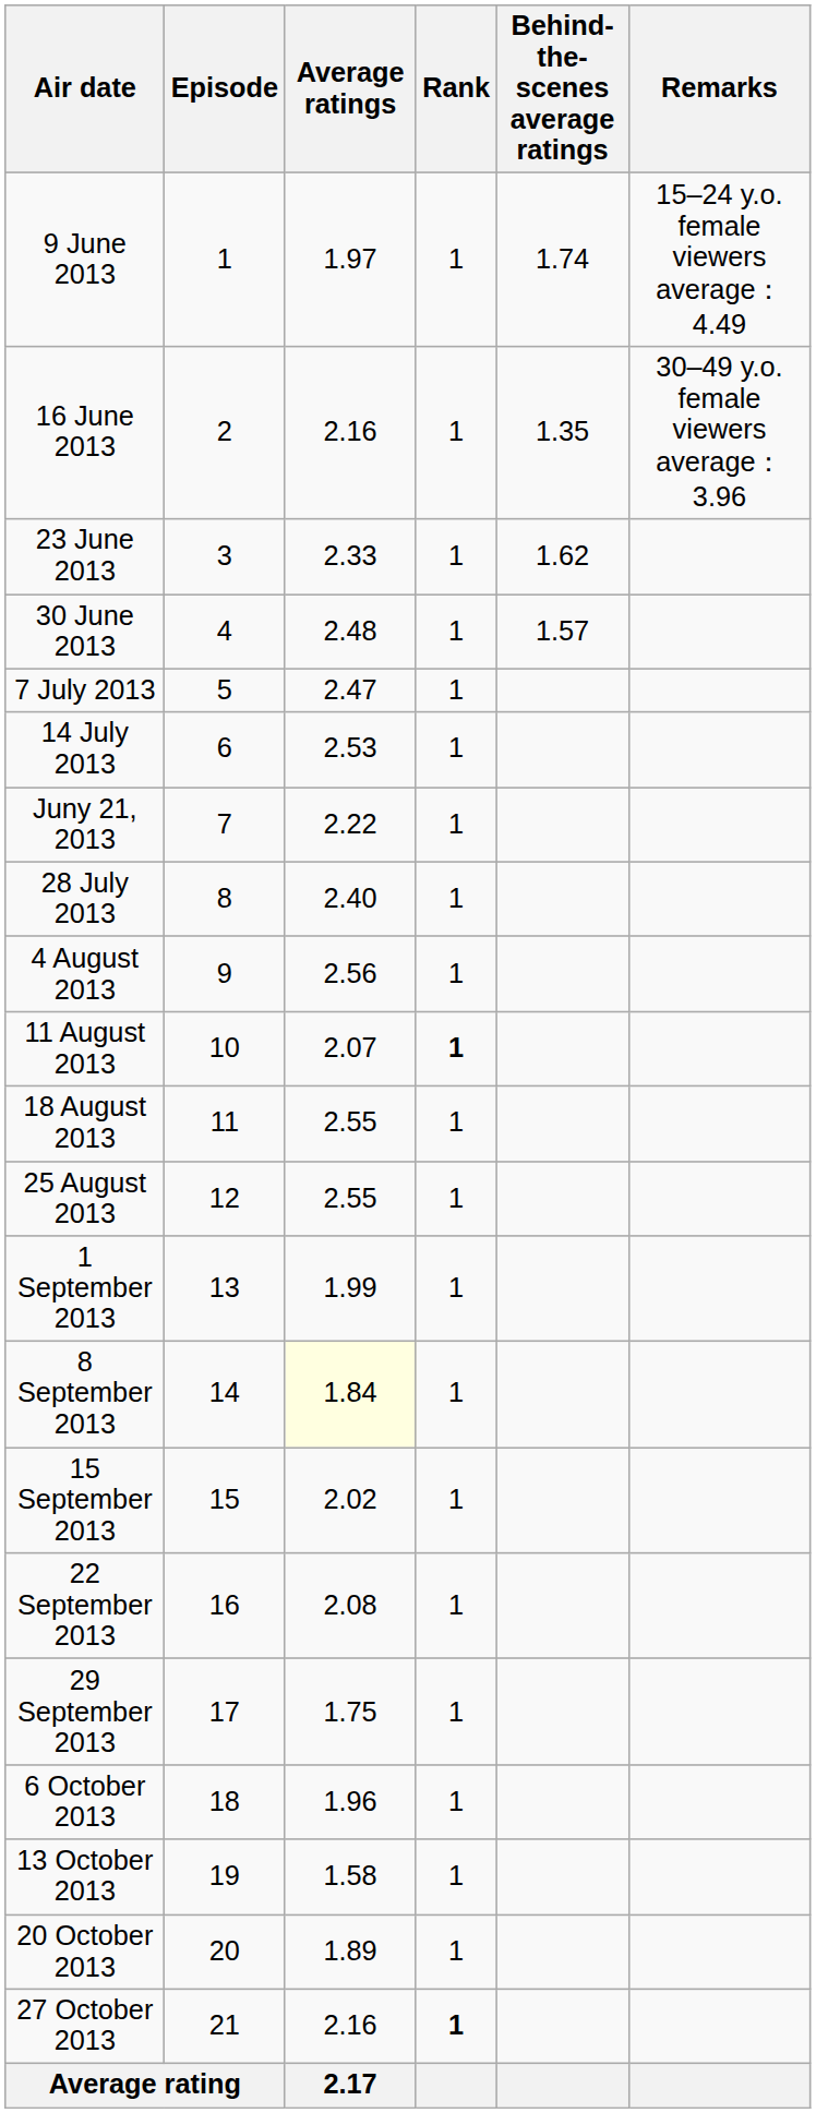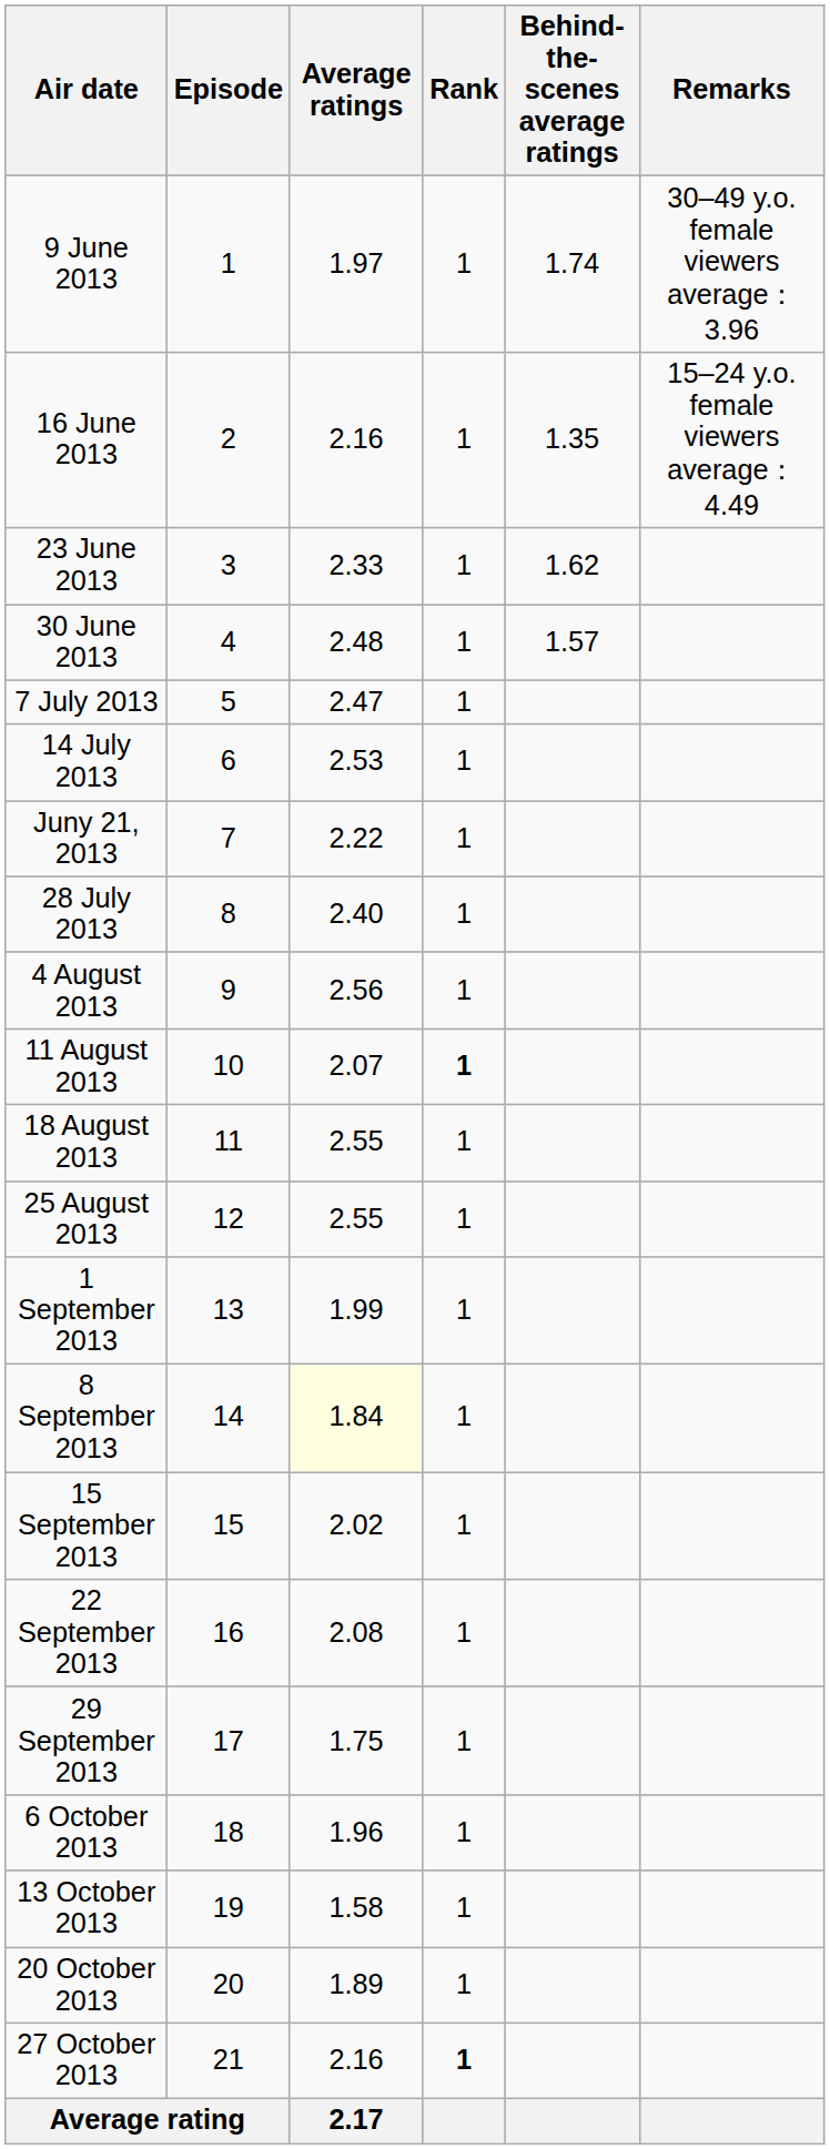9 June 2013 | Remarks: 15–24 y.o. female viewers average：4.49 -> 30–49 y.o. female viewers average：3.96
16 June 2013 | Remarks: 30–49 y.o. female viewers average：3.96 -> 15–24 y.o. female viewers average：4.49
